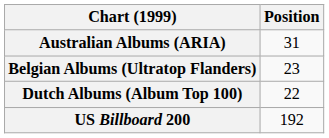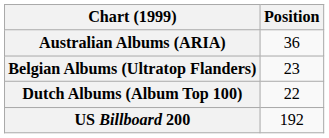Australian Albums (ARIA) | Position: 31 -> 36
